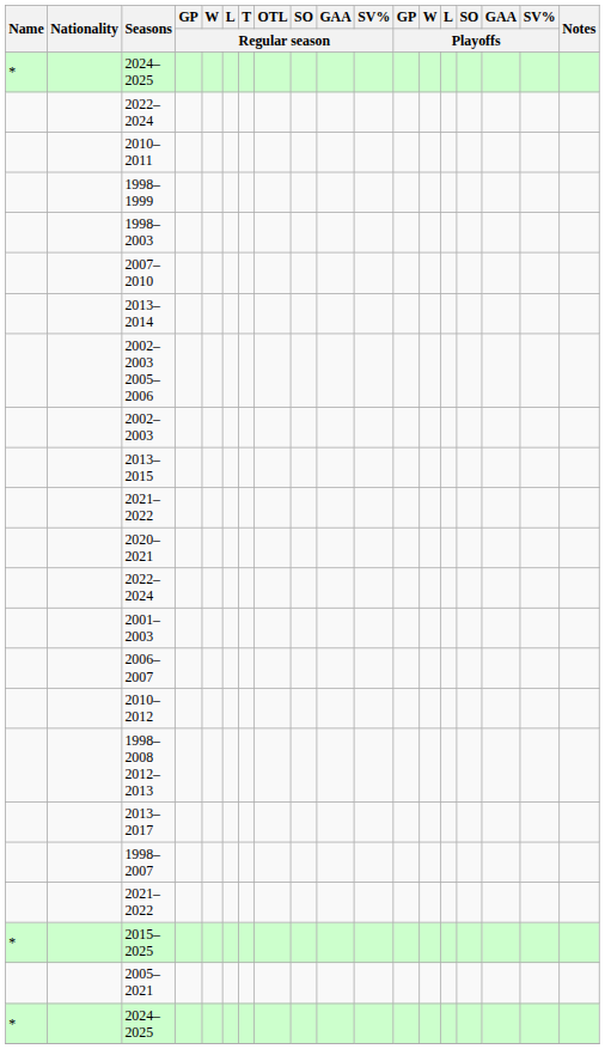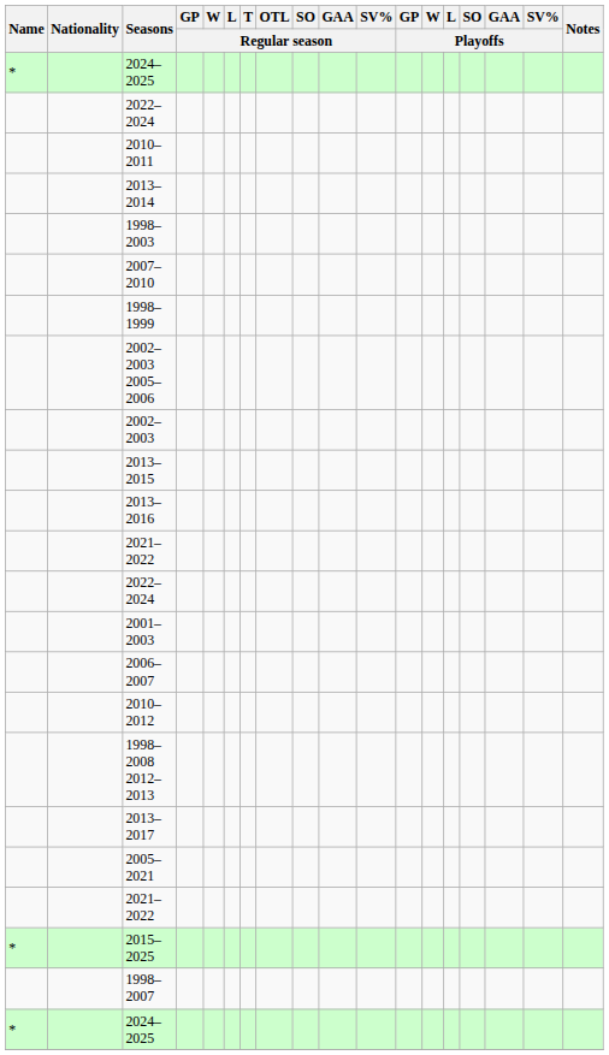rows swapped: 2013–2014 <-> 1998–1999
+ row: 2013–2016
- row: 2020–2021
rows swapped: 2005–2021 <-> 1998–2007
